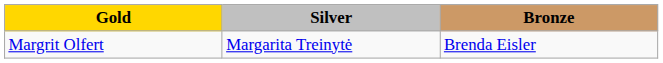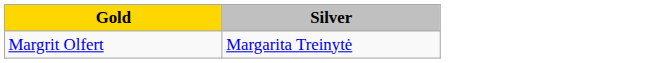- column: Bronze | Brenda Eisler
